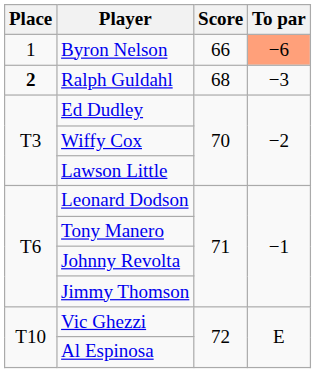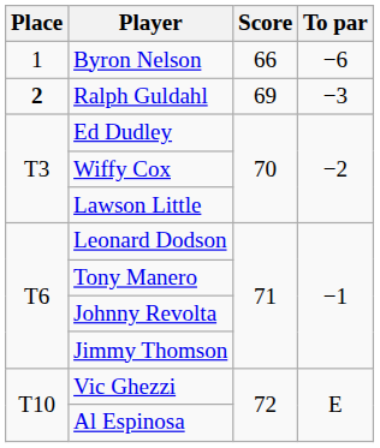Byron Nelson | To par: lightsalmon background -> no background
Ralph Guldahl | Score: 68 -> 69
